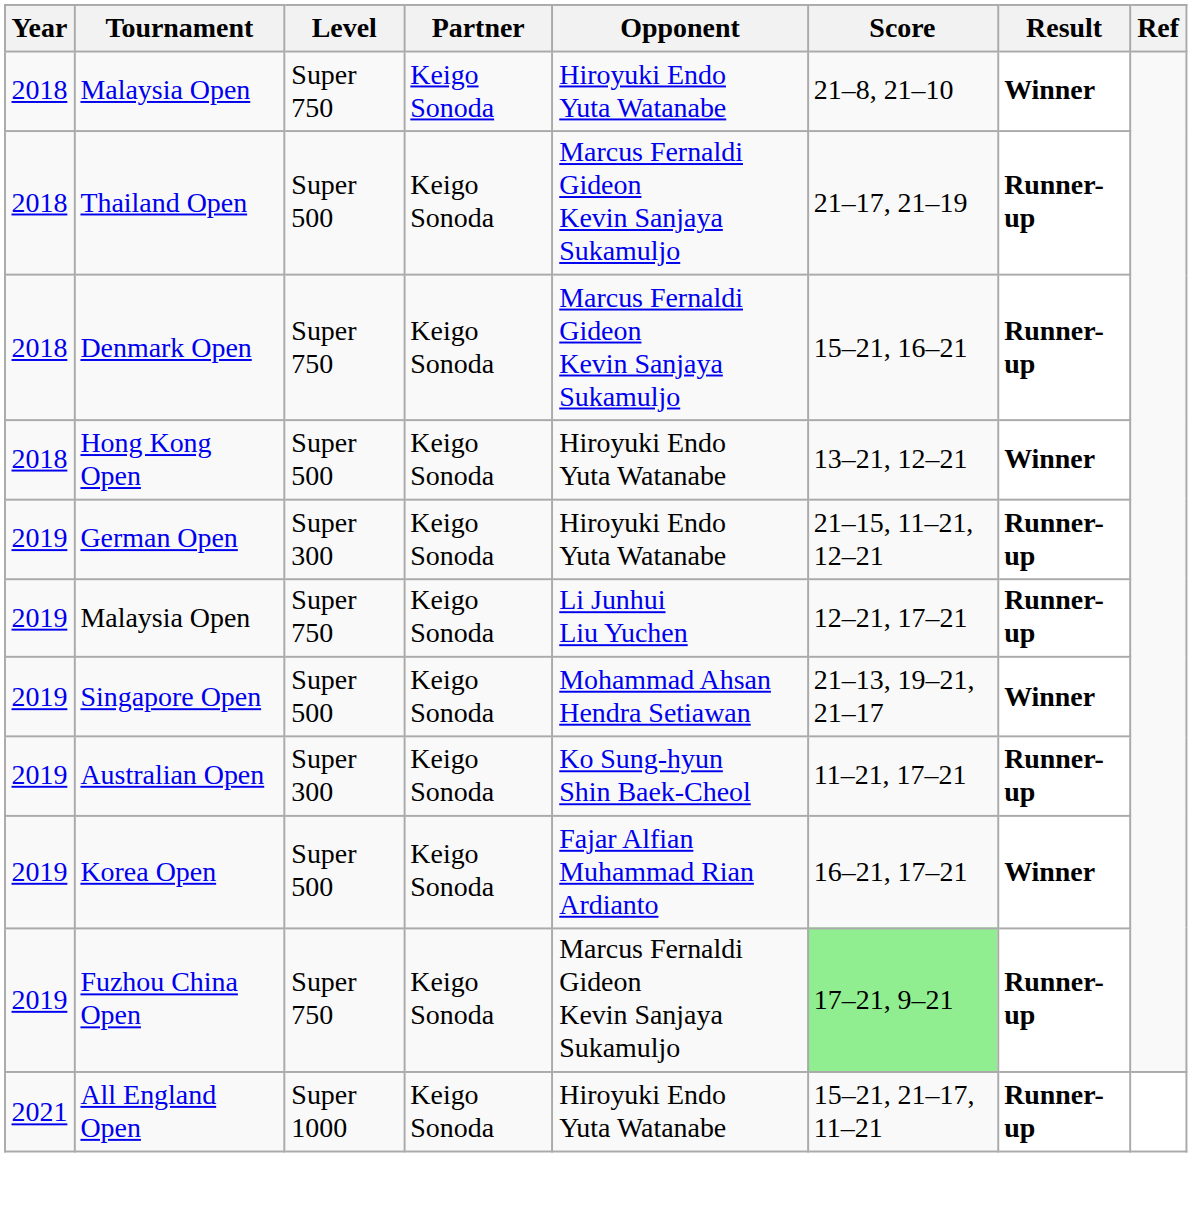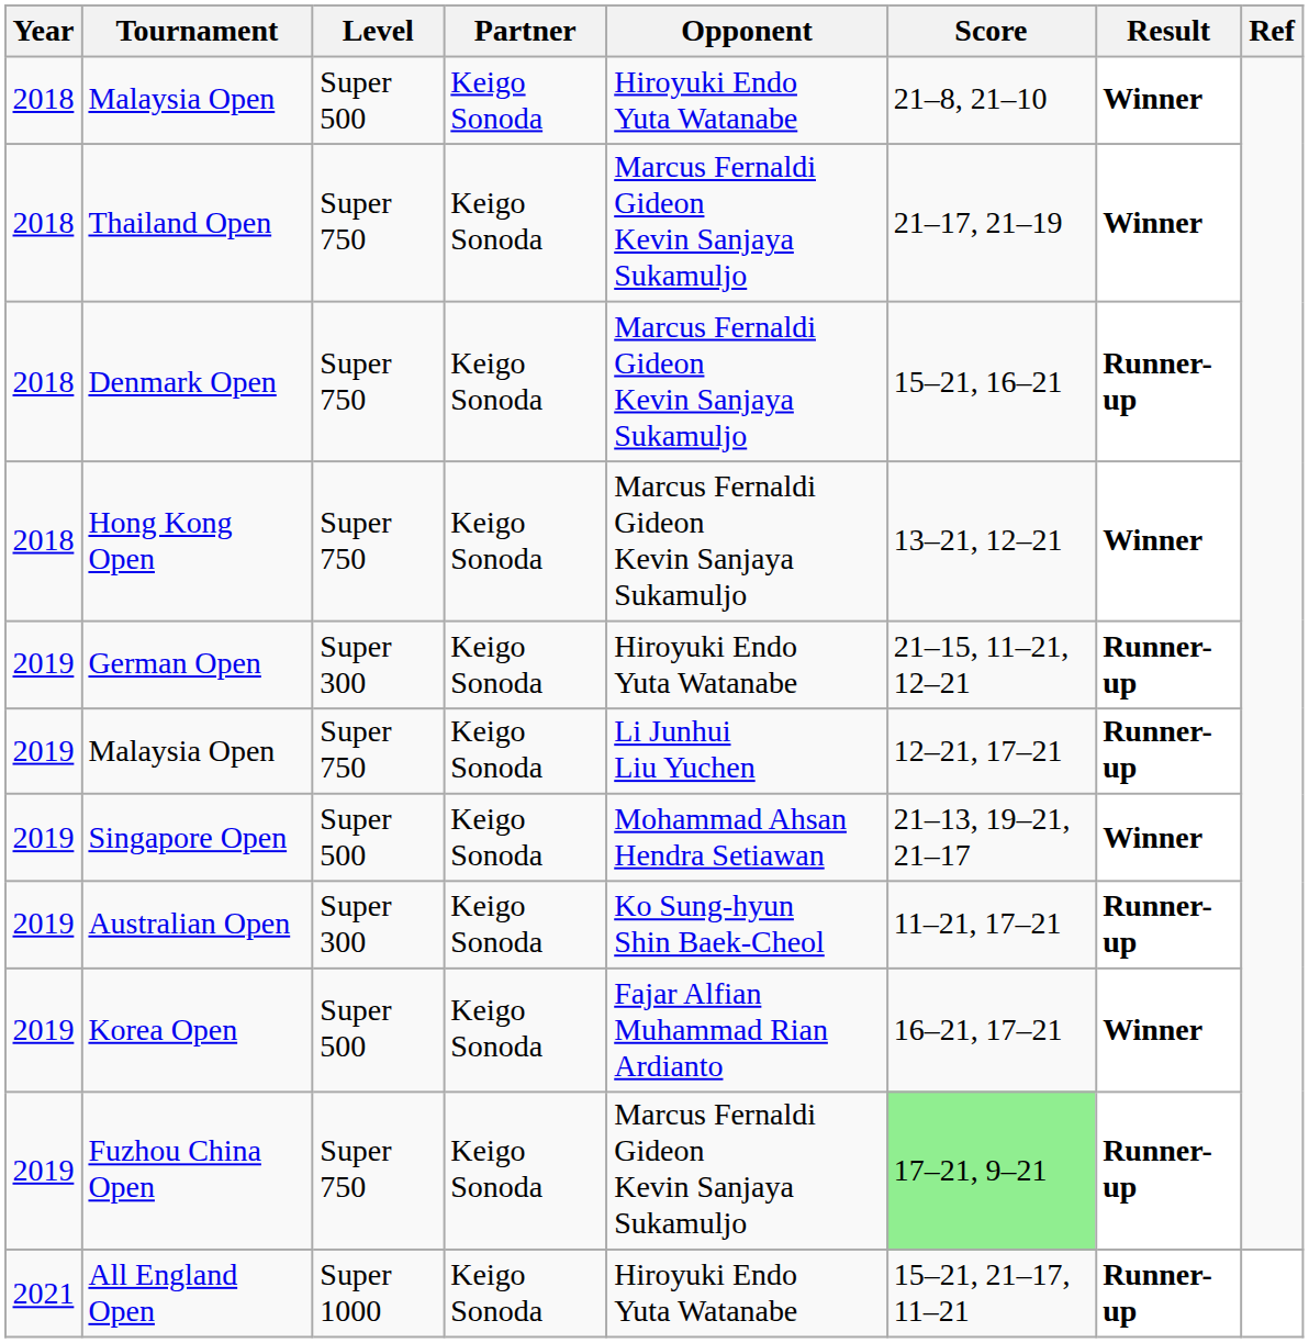2018 / Malaysia Open | Level: Super 750 -> Super 500
Thailand Open | Level: Super 500 -> Super 750
Thailand Open | Result: Runner-up -> Winner
Hong Kong Open | Level: Super 500 -> Super 750
Hong Kong Open | Opponent: Hiroyuki Endo Yuta Watanabe -> Marcus Fernaldi Gideon Kevin Sanjaya Sukamuljo
